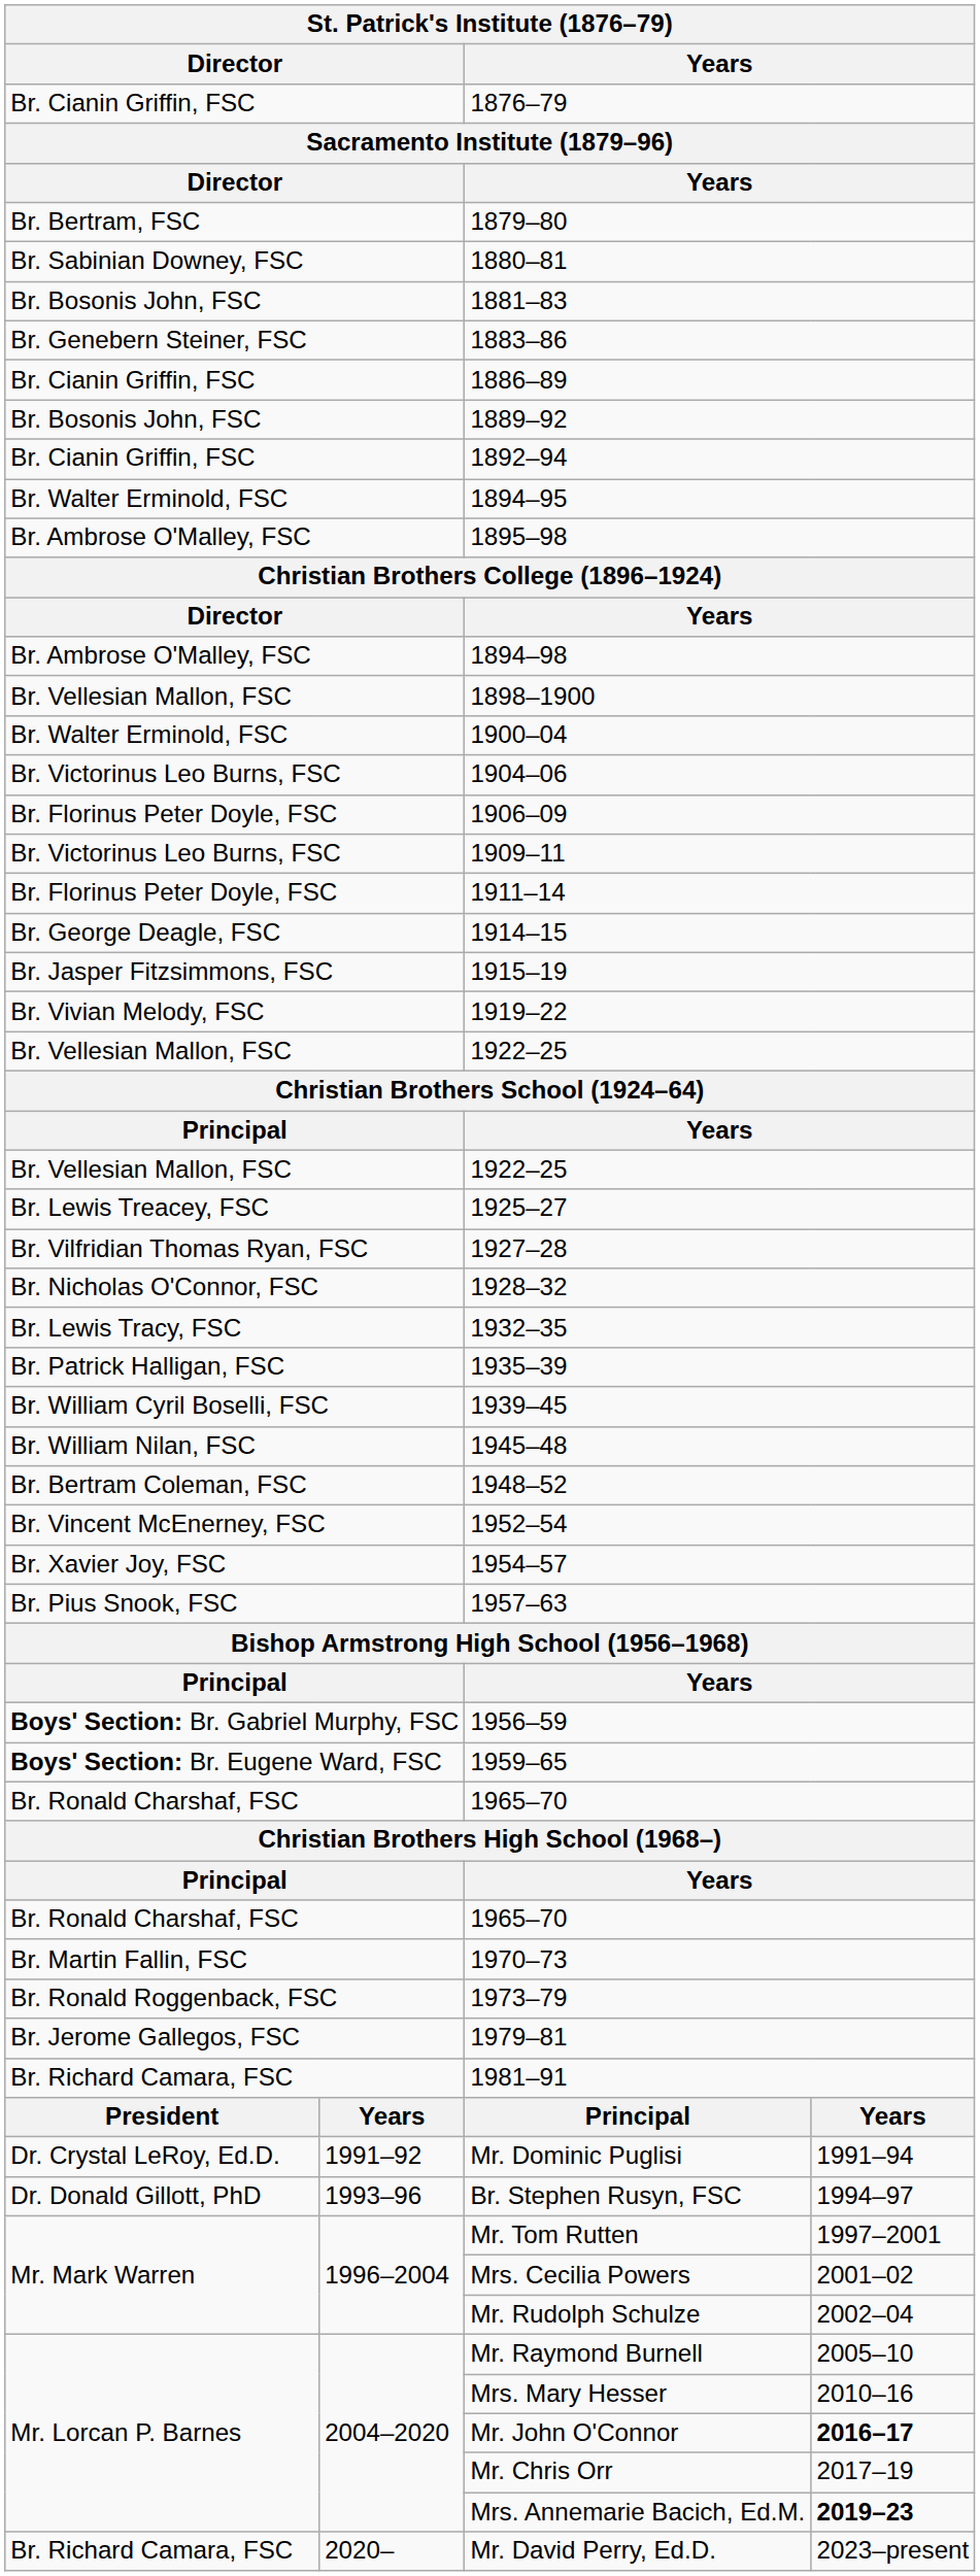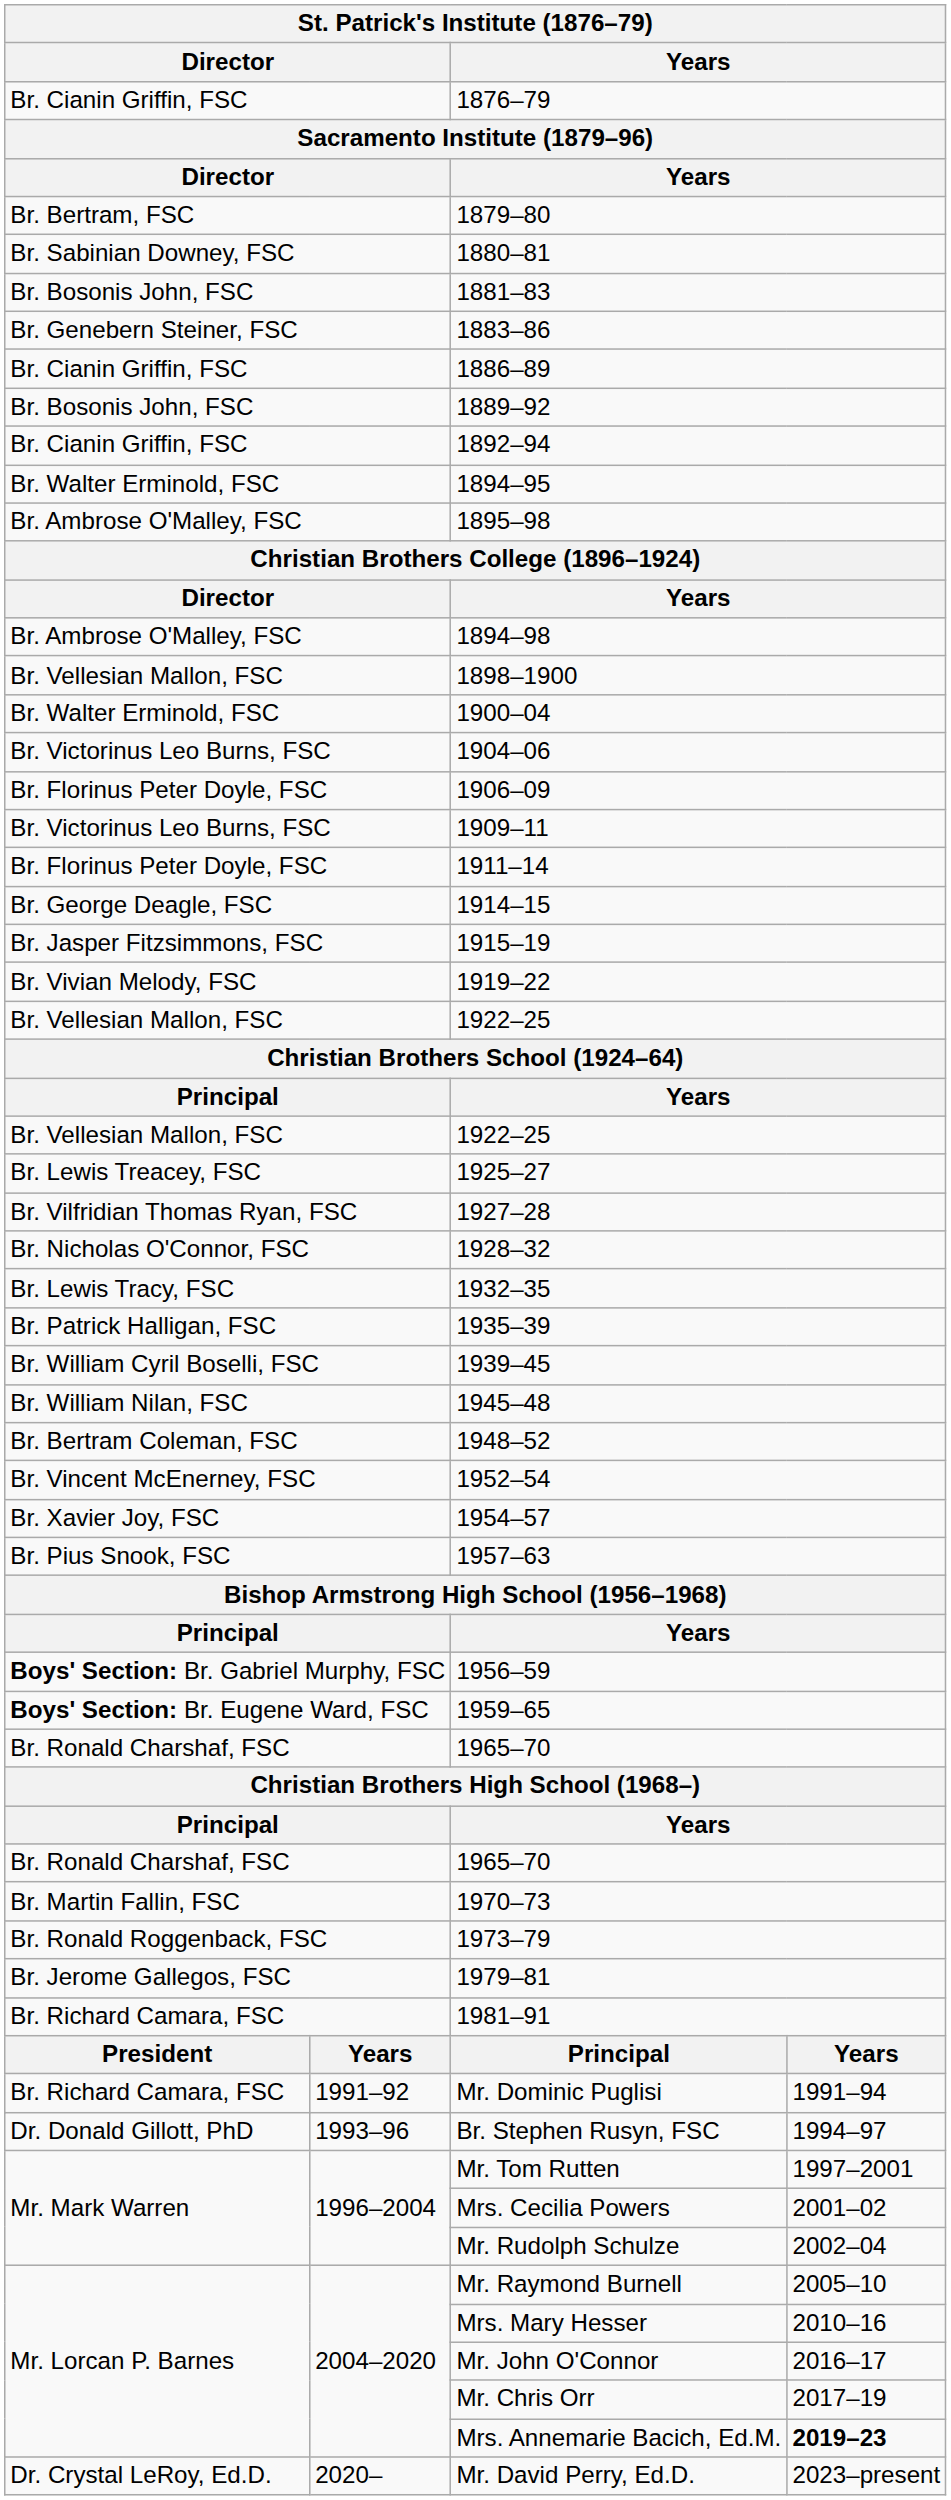1991–92 / Mr. Dominic Puglisi | column 1: Dr. Crystal LeRoy, Ed.D. -> Br. Richard Camara, FSC
Mr. John O'Connor | column 4: bold -> normal
Mr. David Perry, Ed.D. | column 1: Br. Richard Camara, FSC -> Dr. Crystal LeRoy, Ed.D.
